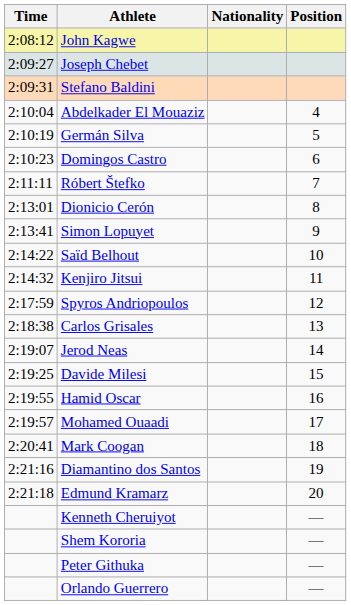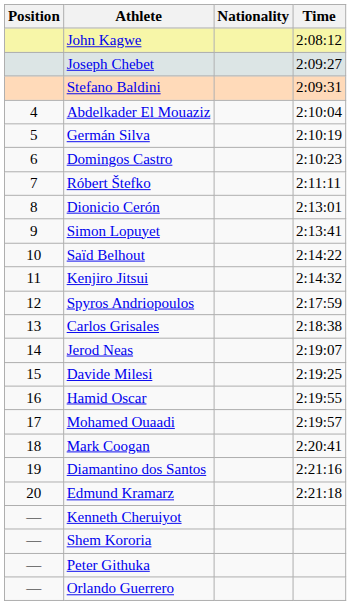columns swapped: Position <-> Time
